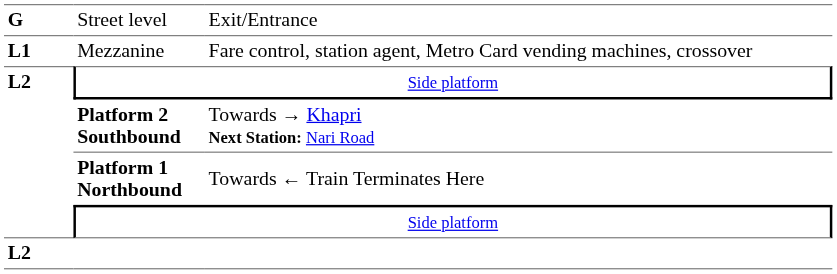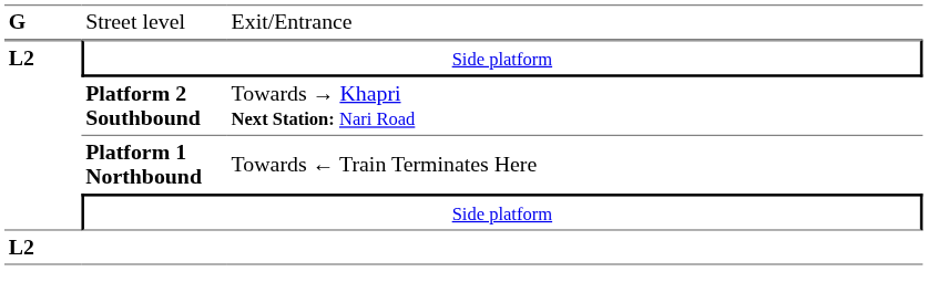- row: L1 | Mezzanine | Fare control, station agent, Metro Card vending machines, crossover
